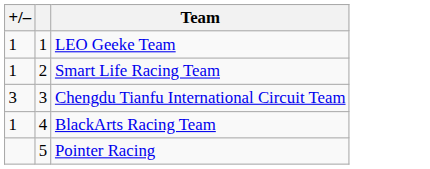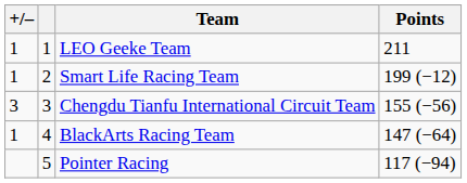+ column: Points | 211 | 199 (−12) | 155 (−56) | 147 (−64) | 117 (−94)
